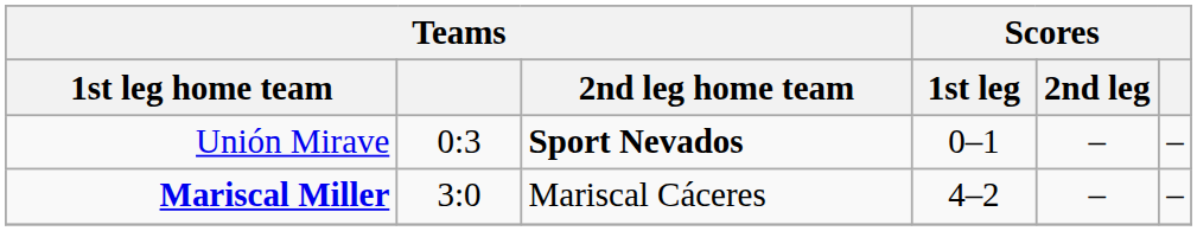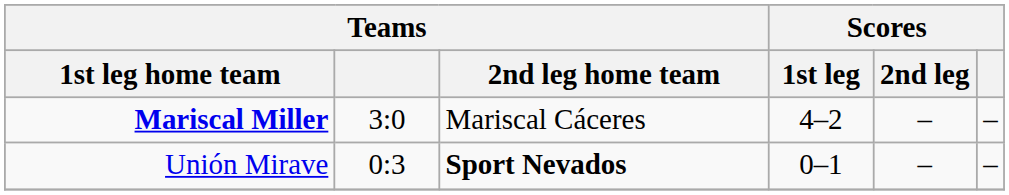rows swapped: Mariscal Miller <-> Unión Mirave
